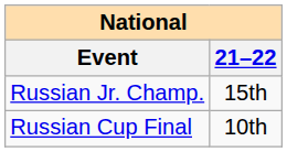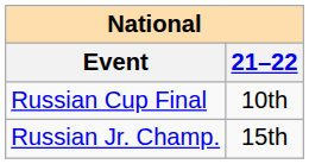rows swapped: Russian Jr. Champ. <-> Russian Cup Final
